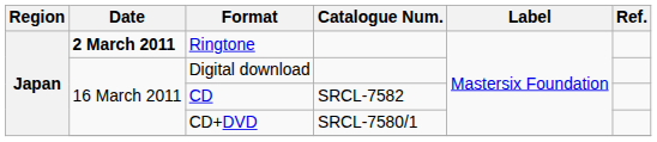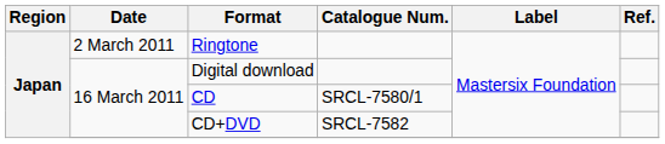Ringtone | Date: bold -> normal
CD | Catalogue Num.: SRCL-7582 -> SRCL-7580/1
CD+DVD | Catalogue Num.: SRCL-7580/1 -> SRCL-7582
